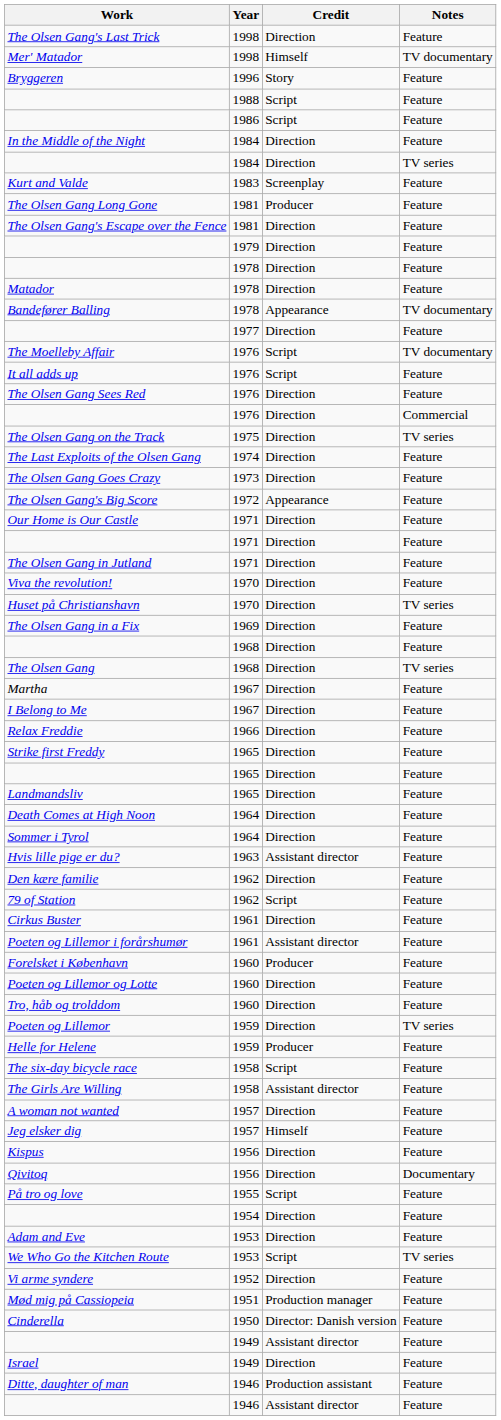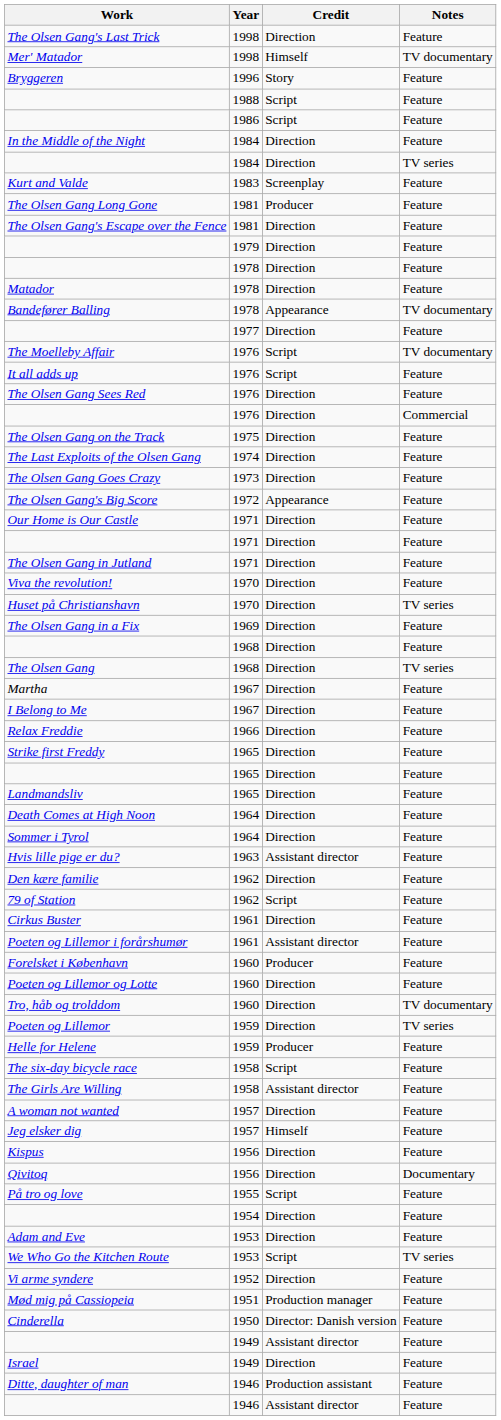The Olsen Gang on the Track | Notes: TV series -> Feature
Tro, håb og trolddom | Notes: Feature -> TV documentary
